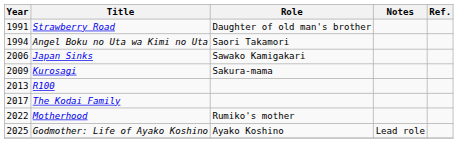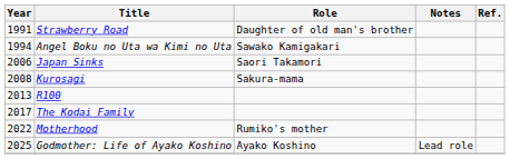Angel Boku no Uta wa Kimi no Uta | Role: Saori Takamori -> Sawako Kamigakari
Japan Sinks | Role: Sawako Kamigakari -> Saori Takamori
Kurosagi | Year: 2009 -> 2008
